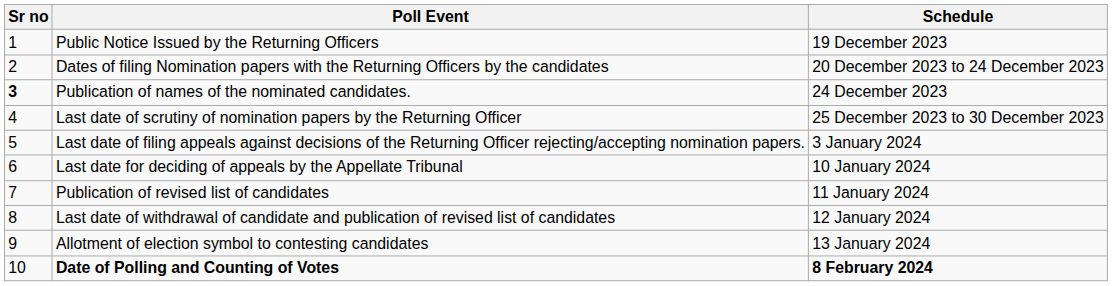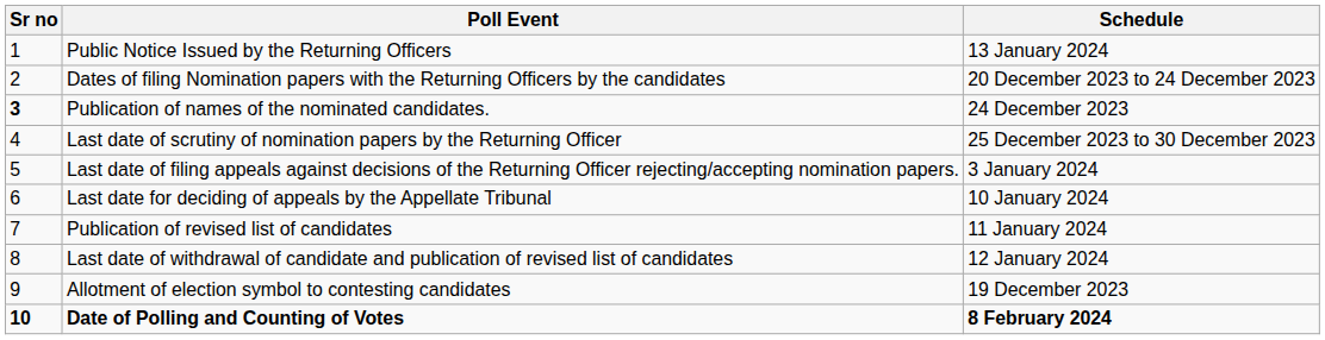Public Notice Issued by the Returning Officers | Schedule: 19 December 2023 -> 13 January 2024
Allotment of election symbol to contesting candidates | Schedule: 13 January 2024 -> 19 December 2023
Date of Polling and Counting of Votes | Sr no: normal -> bold
